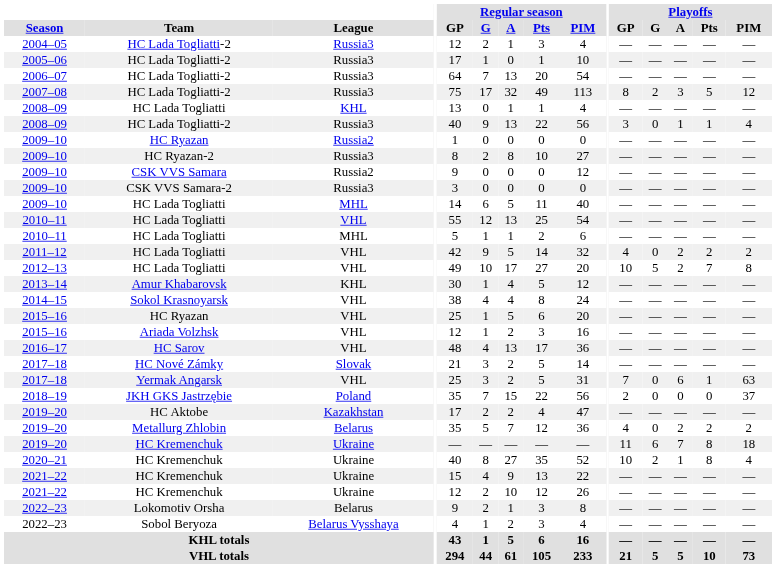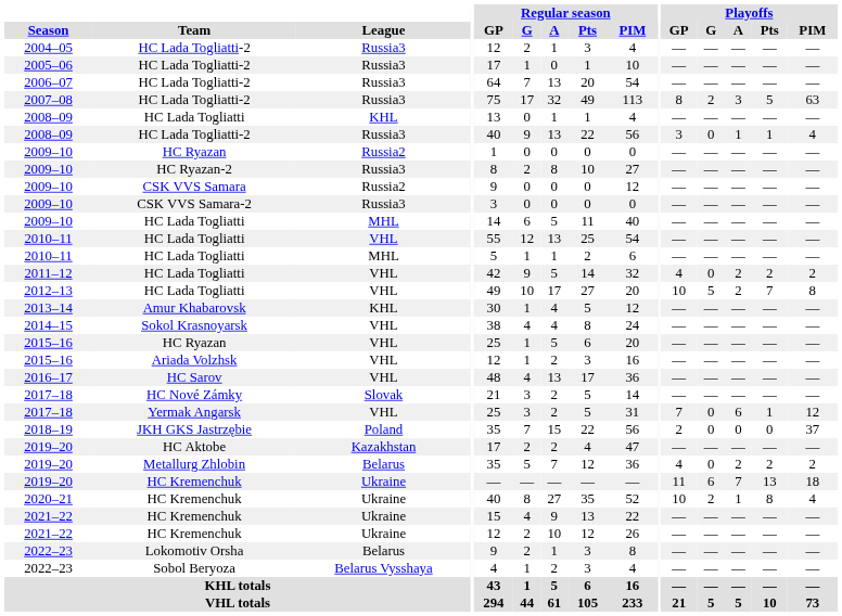2007–08 | Playoffs / PIM: 12 -> 63
2017–18 / Yermak Angarsk | Playoffs / PIM: 63 -> 12
2019–20 / HC Kremenchuk | Playoffs / Pts: 8 -> 13
